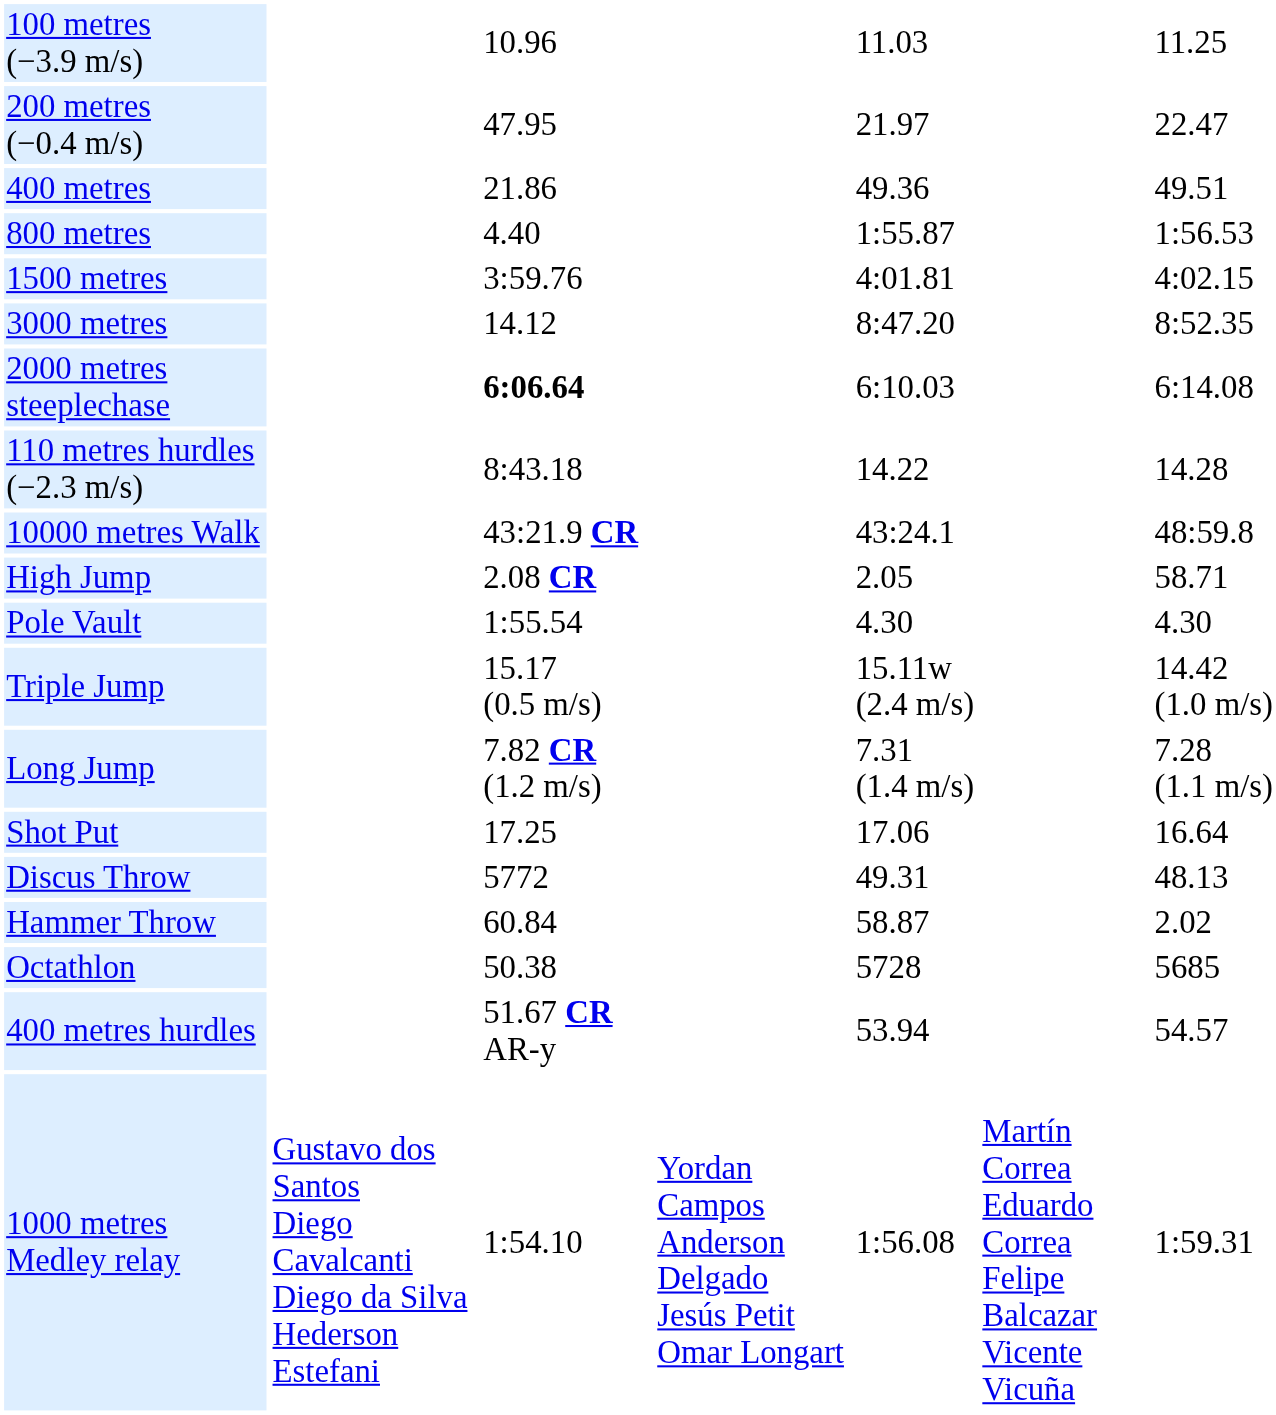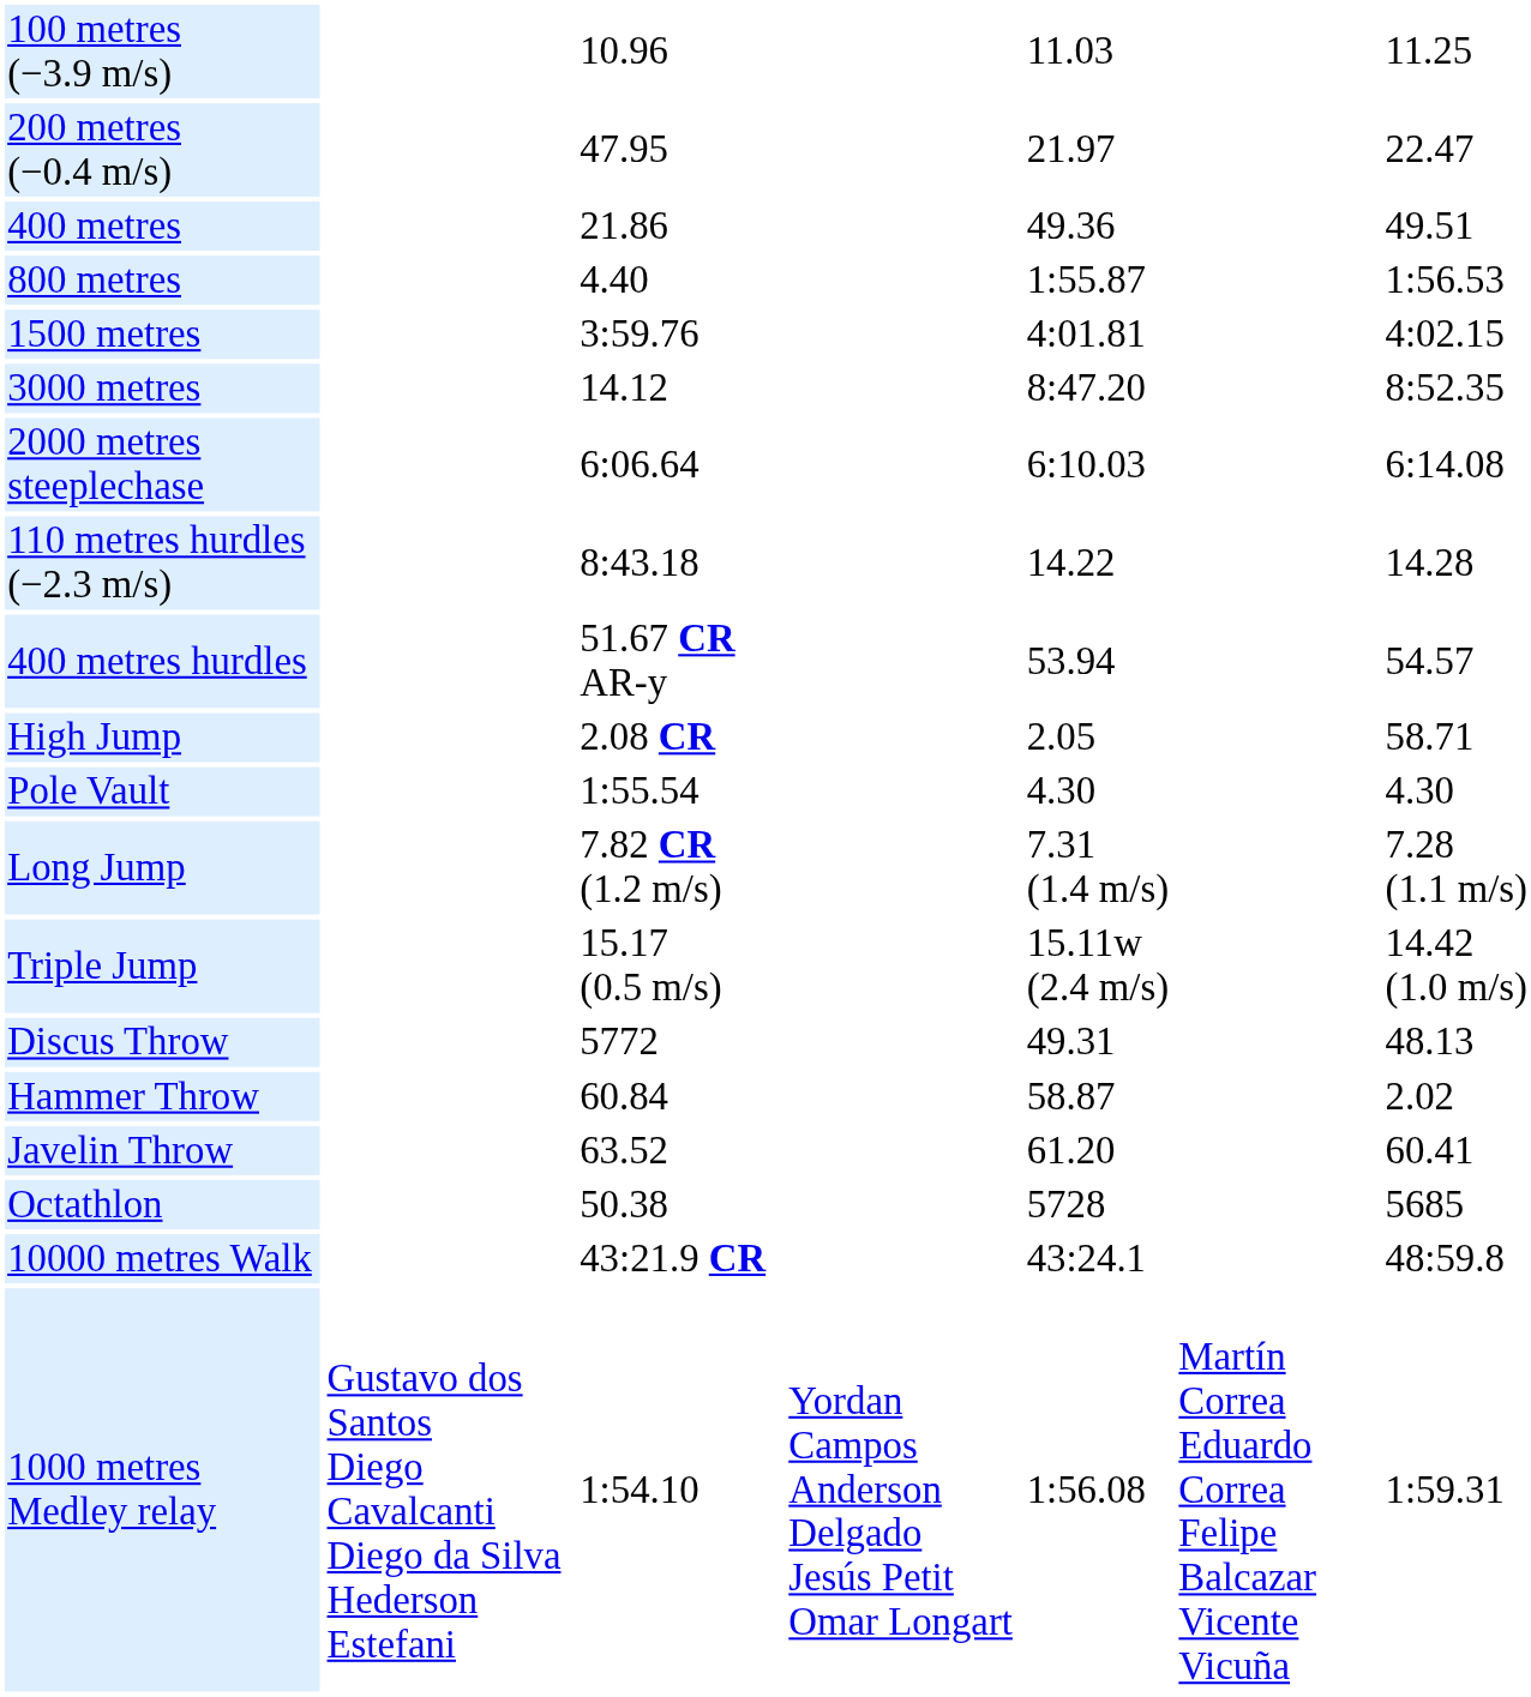2000 metres steeplechase | column 3: bold -> normal
rows swapped: 400 metres hurdles <-> 10000 metres Walk
rows swapped: Long Jump <-> Triple Jump
- row: Shot Put | 17.25 | 17.06 | 16.64
+ row: Javelin Throw | 63.52 | 61.20 | 60.41
